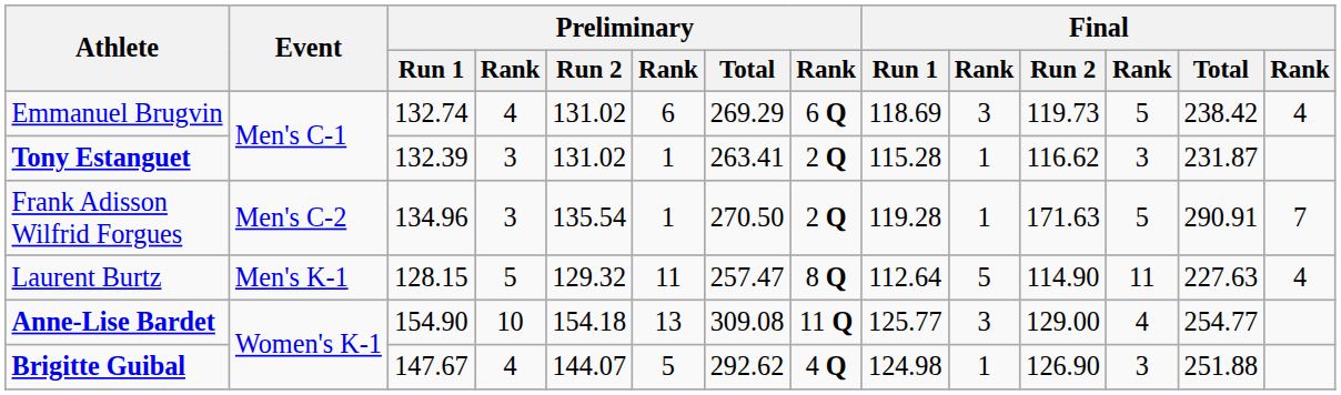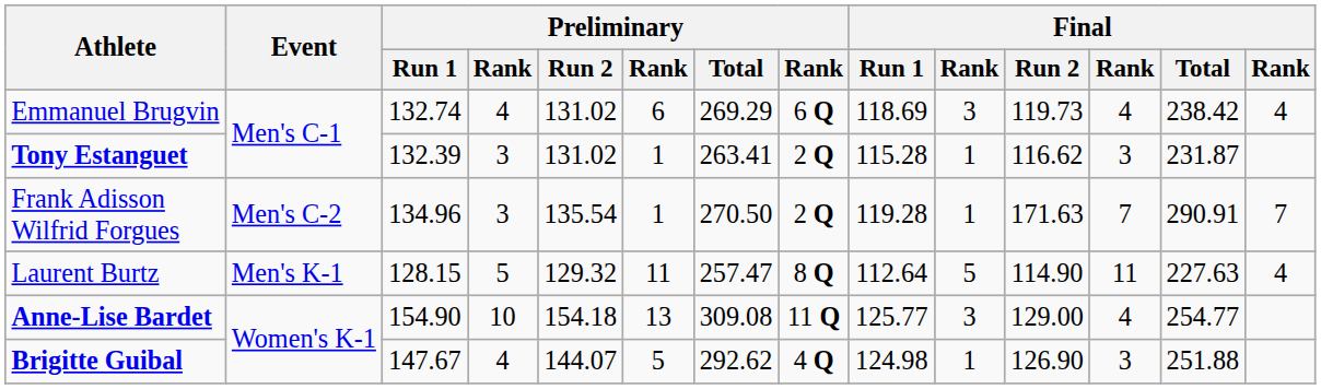Emmanuel Brugvin | column 12: 5 -> 4
Frank Adisson Wilfrid Forgues | column 12: 5 -> 7
